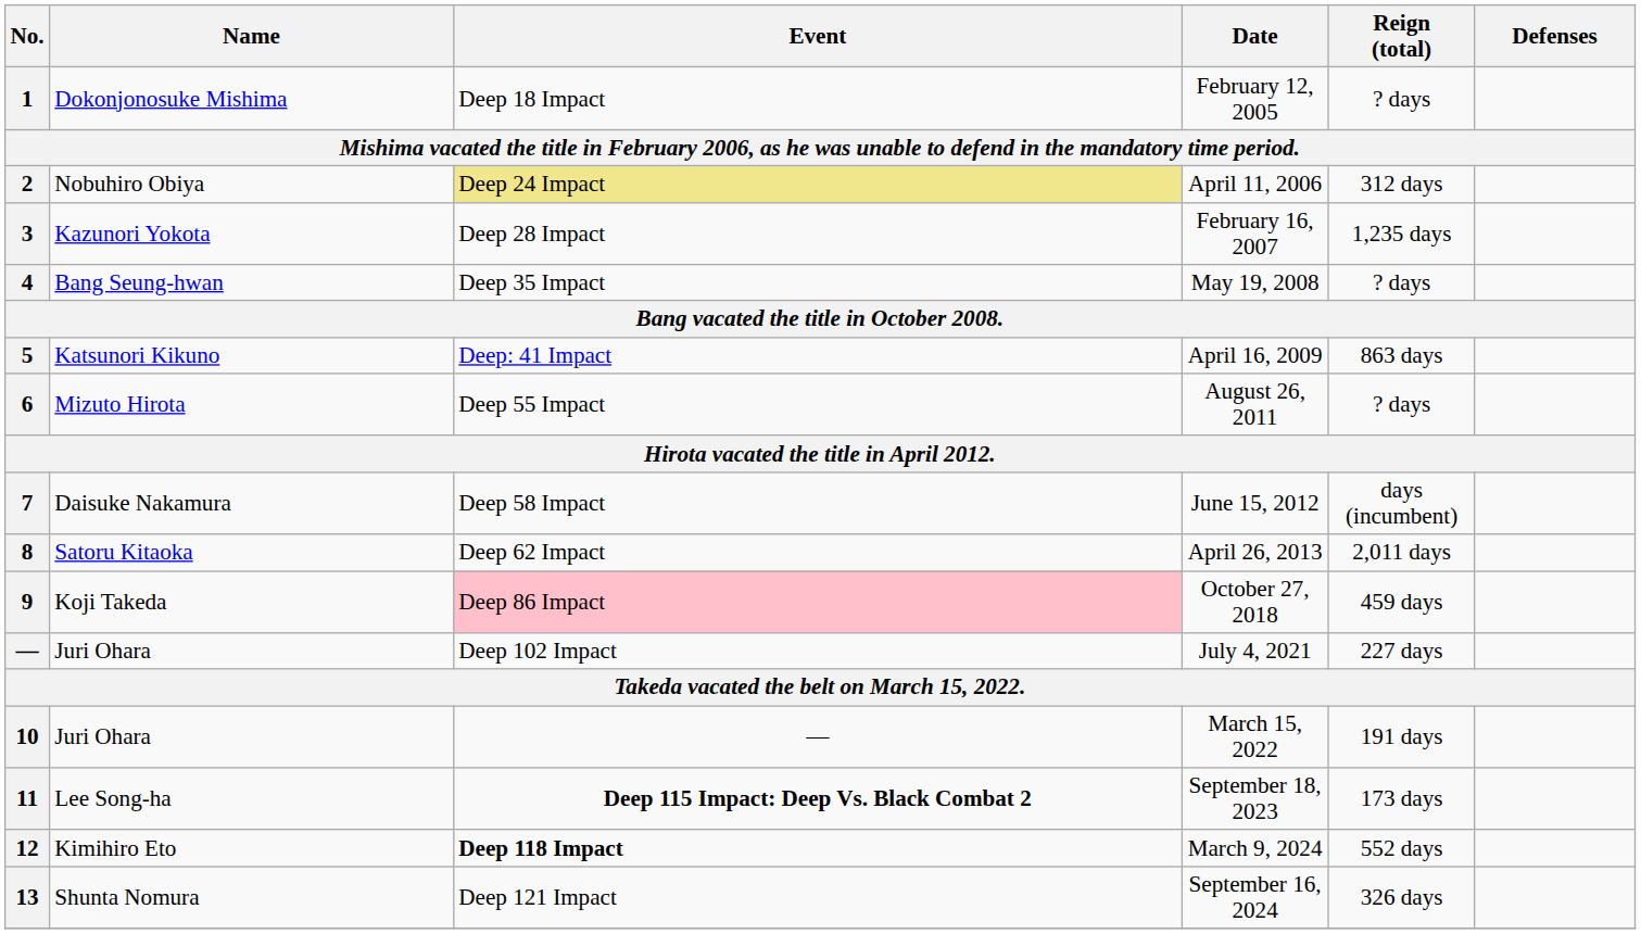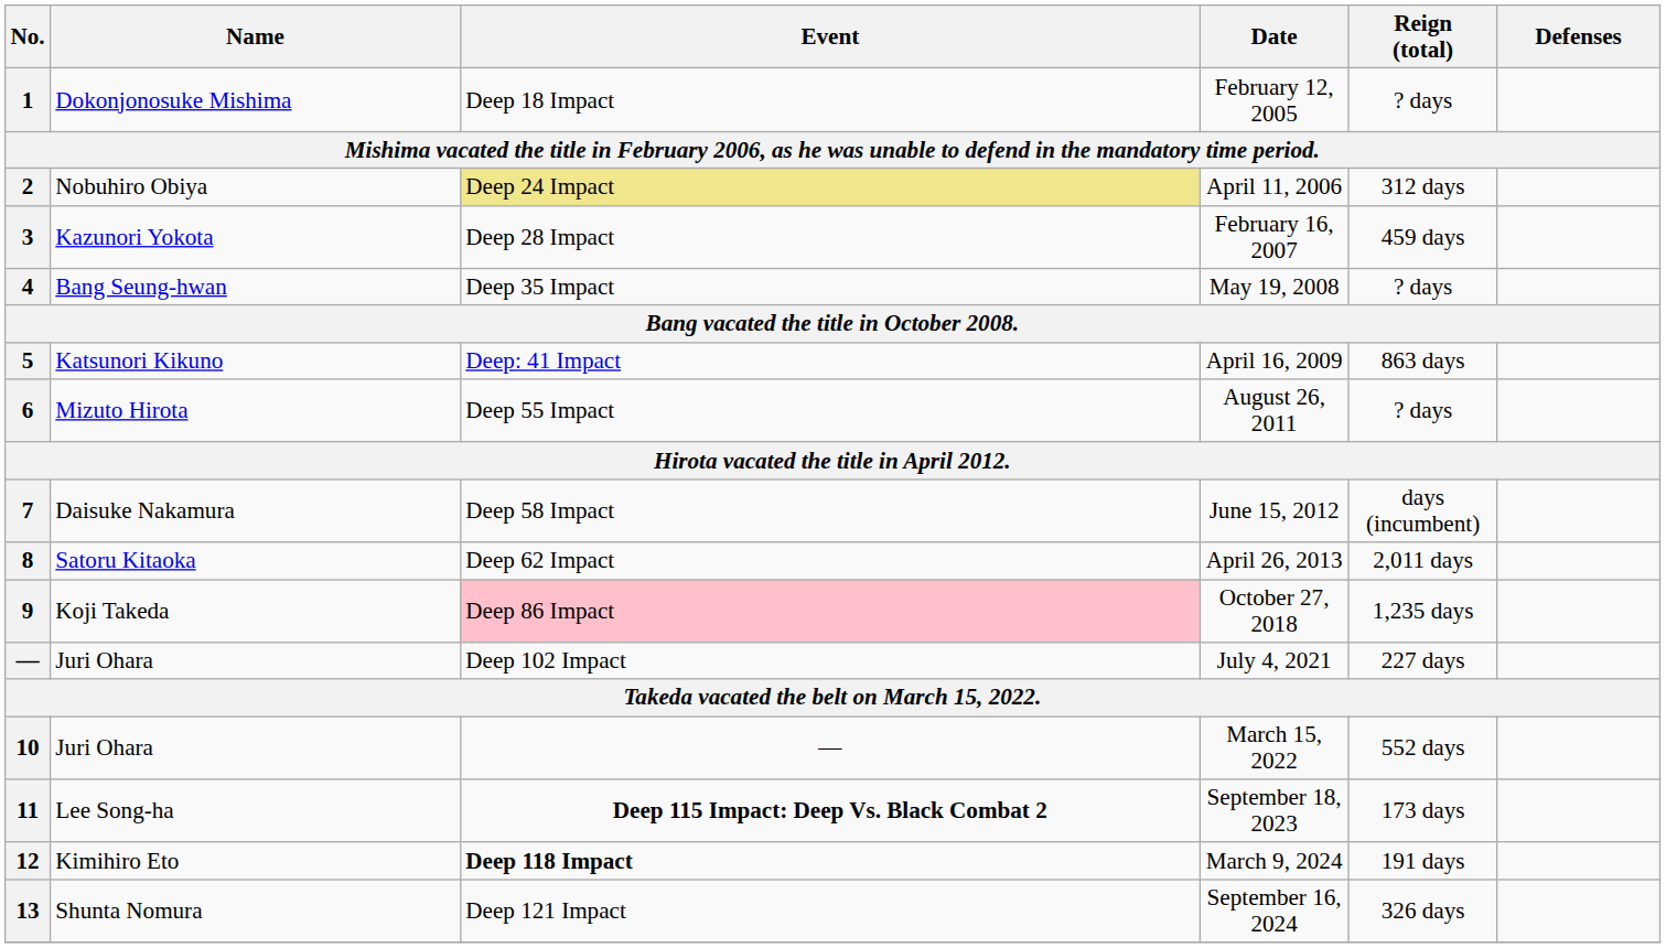3 | Reign (total): 1,235 days -> 459 days
9 | Reign (total): 459 days -> 1,235 days
10 | Reign (total): 191 days -> 552 days
12 | Reign (total): 552 days -> 191 days
